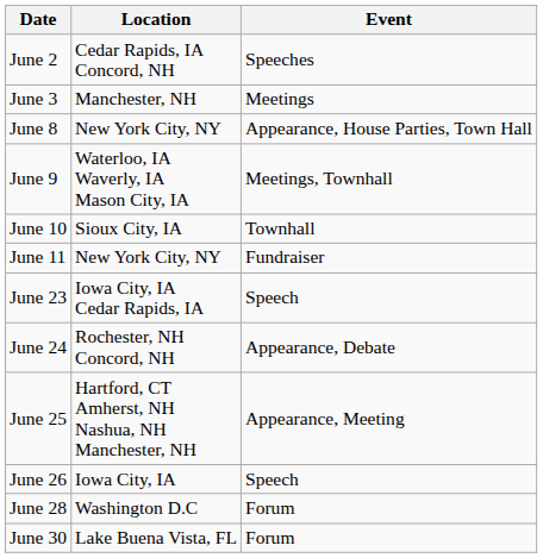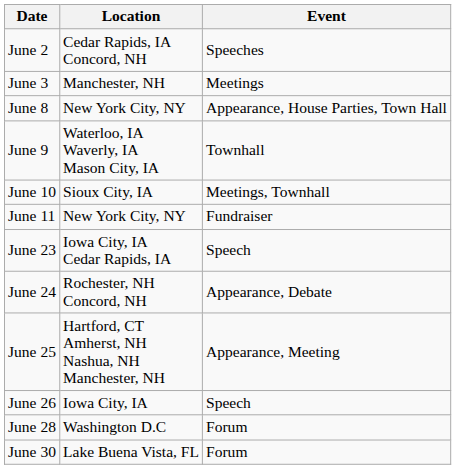June 9 | Event: Meetings, Townhall -> Townhall
June 10 | Event: Townhall -> Meetings, Townhall
